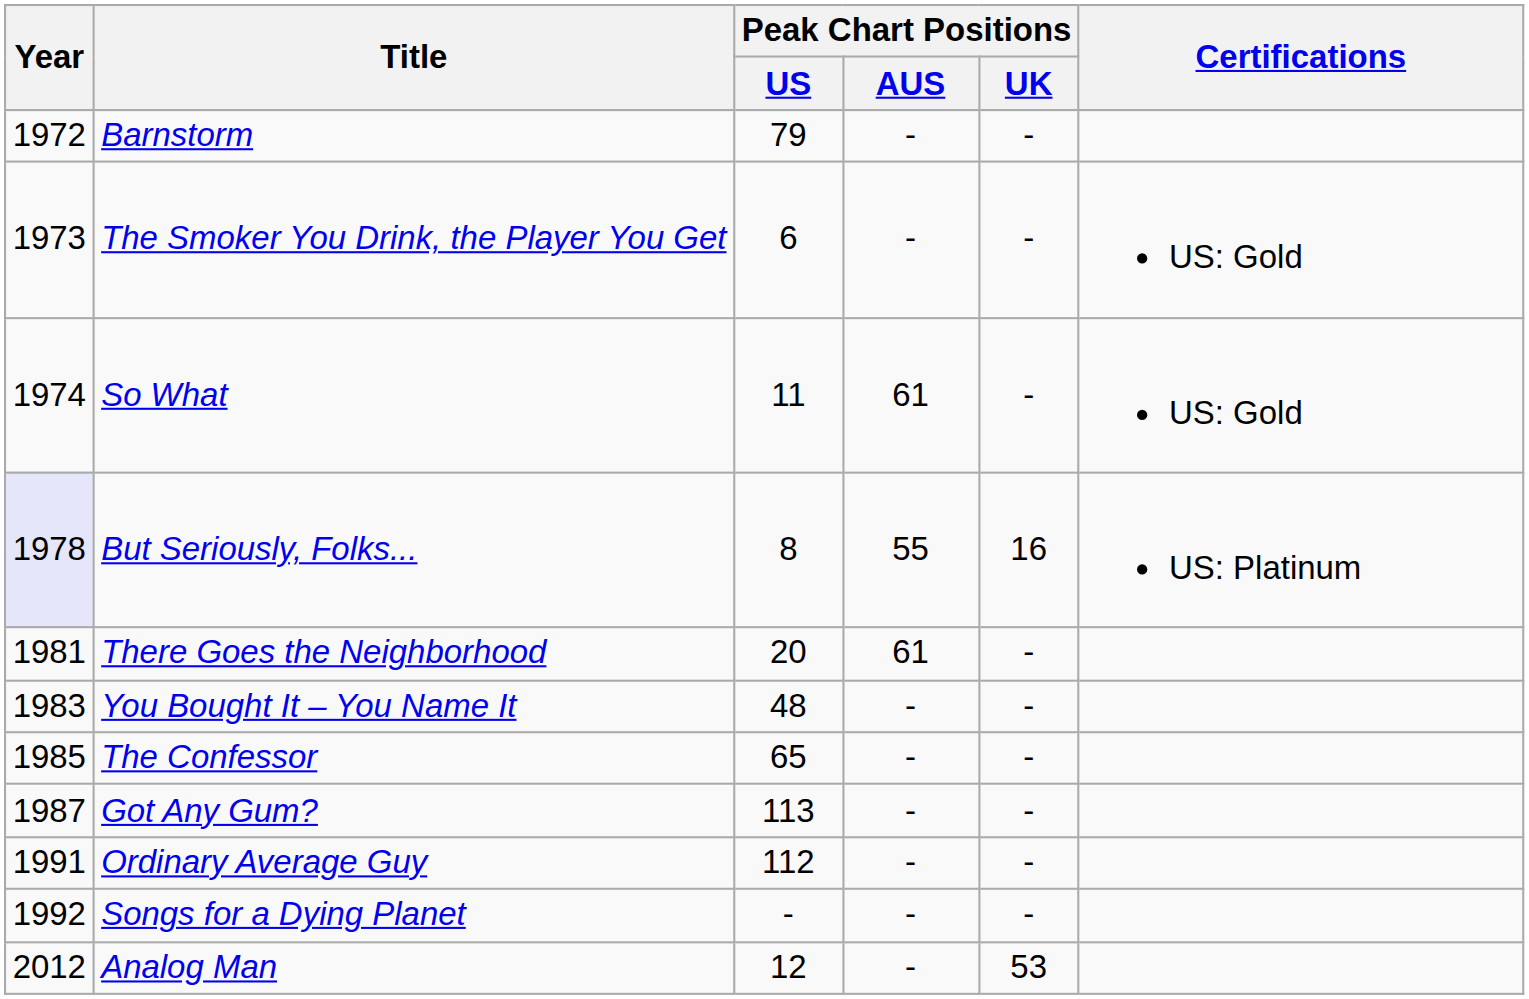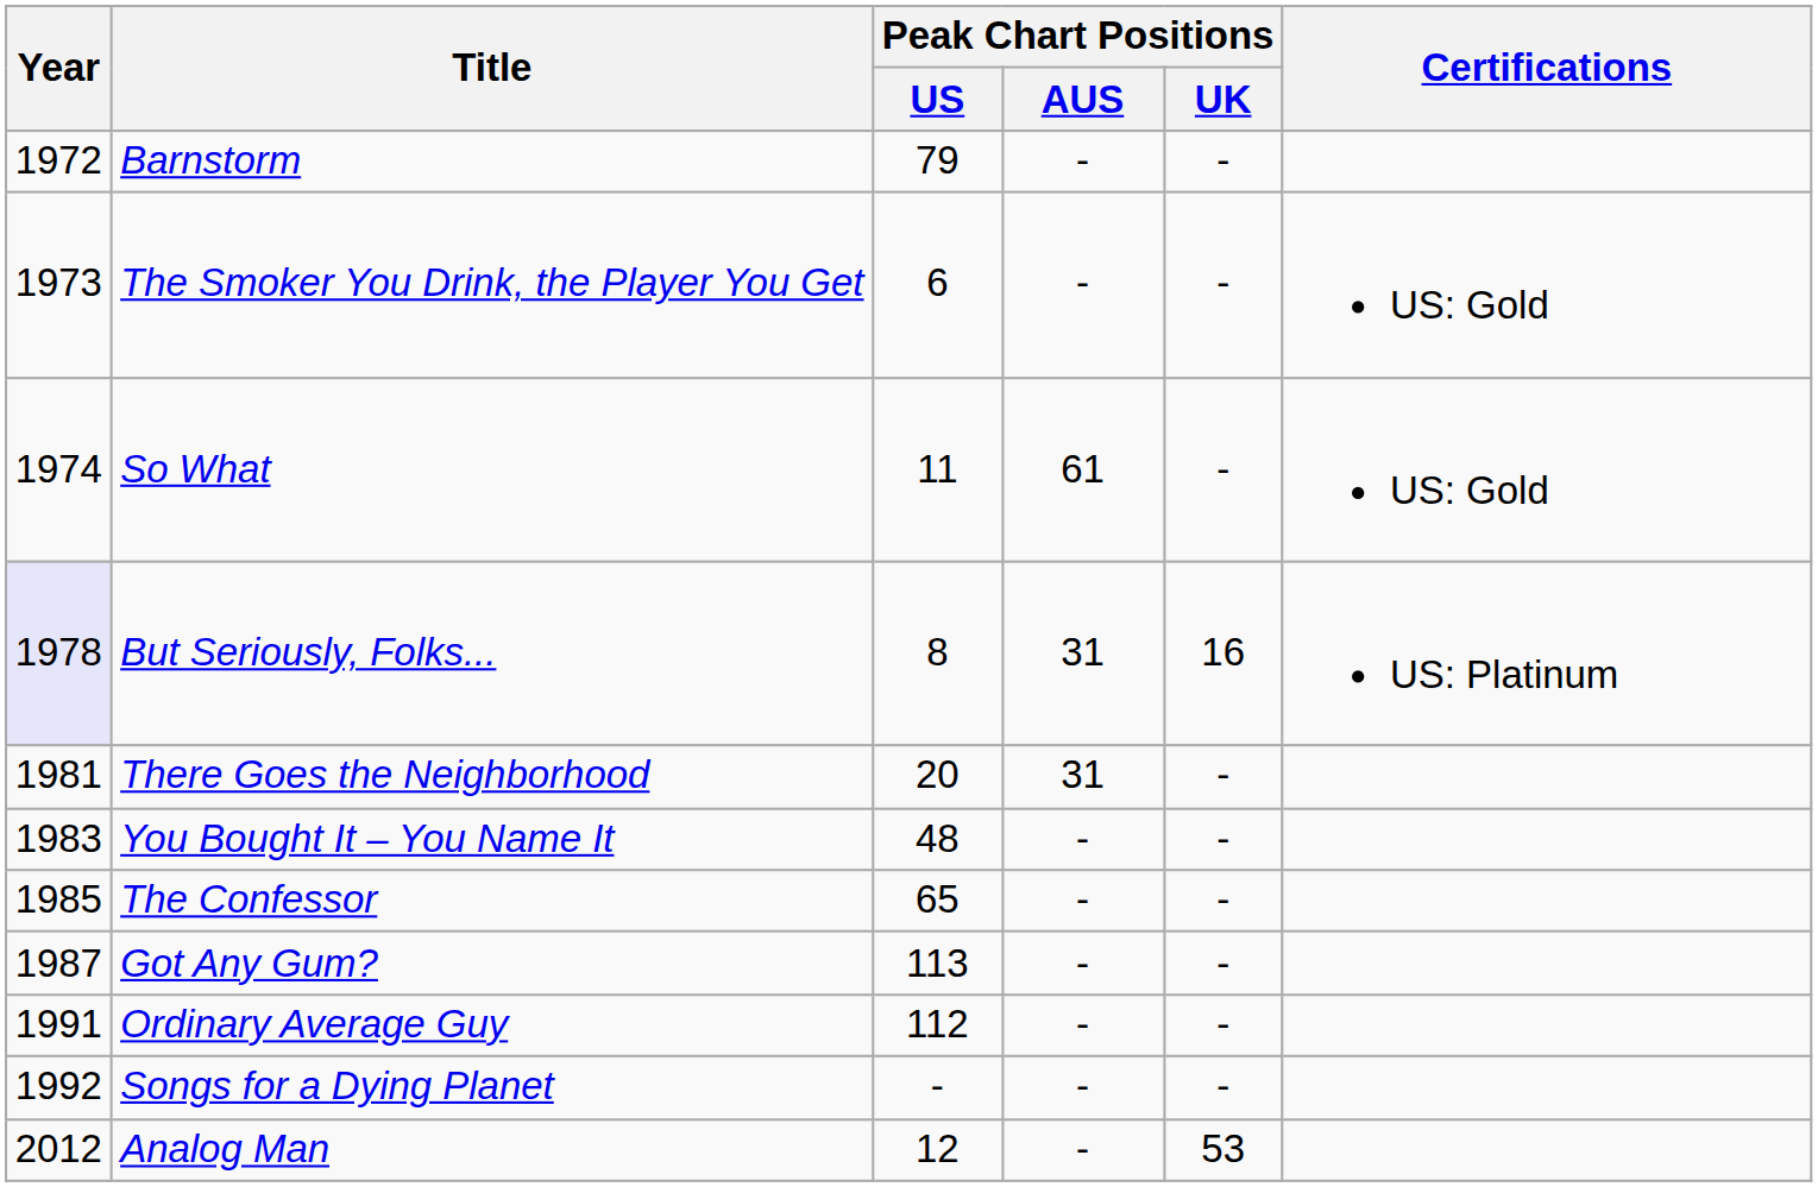But Seriously, Folks... | Peak Chart Positions / AUS: 55 -> 31
There Goes the Neighborhood | Peak Chart Positions / AUS: 61 -> 31
